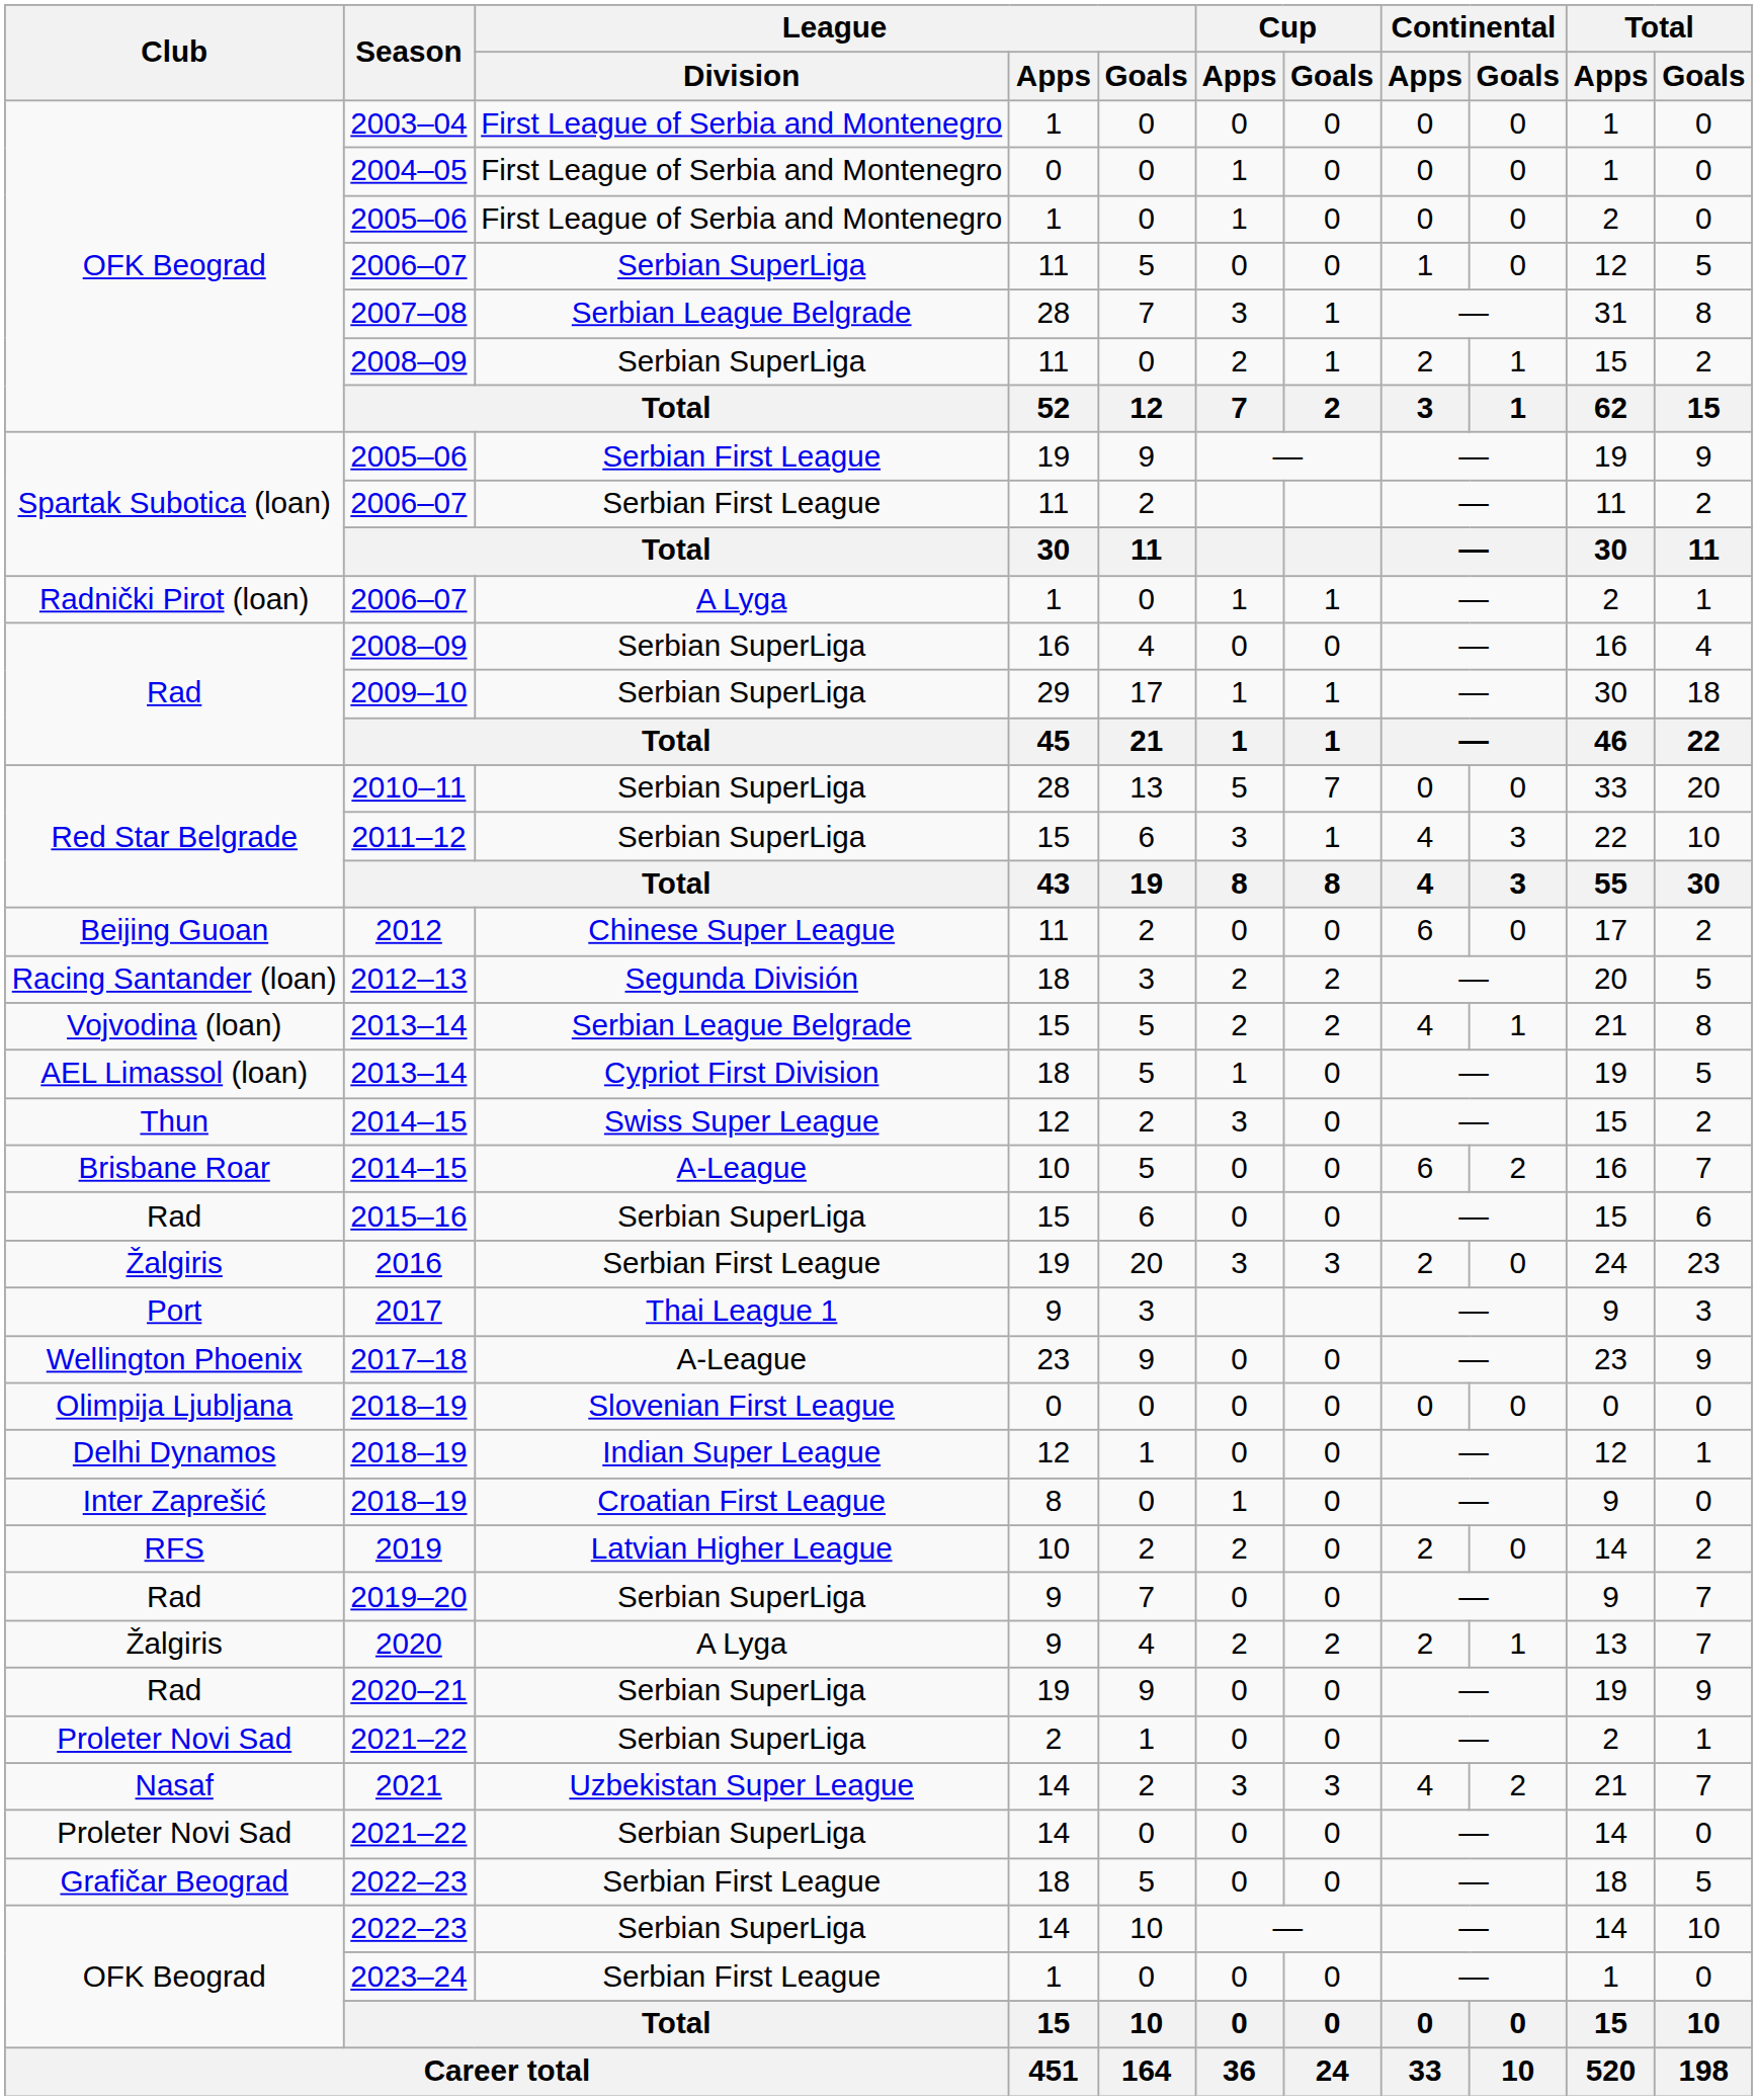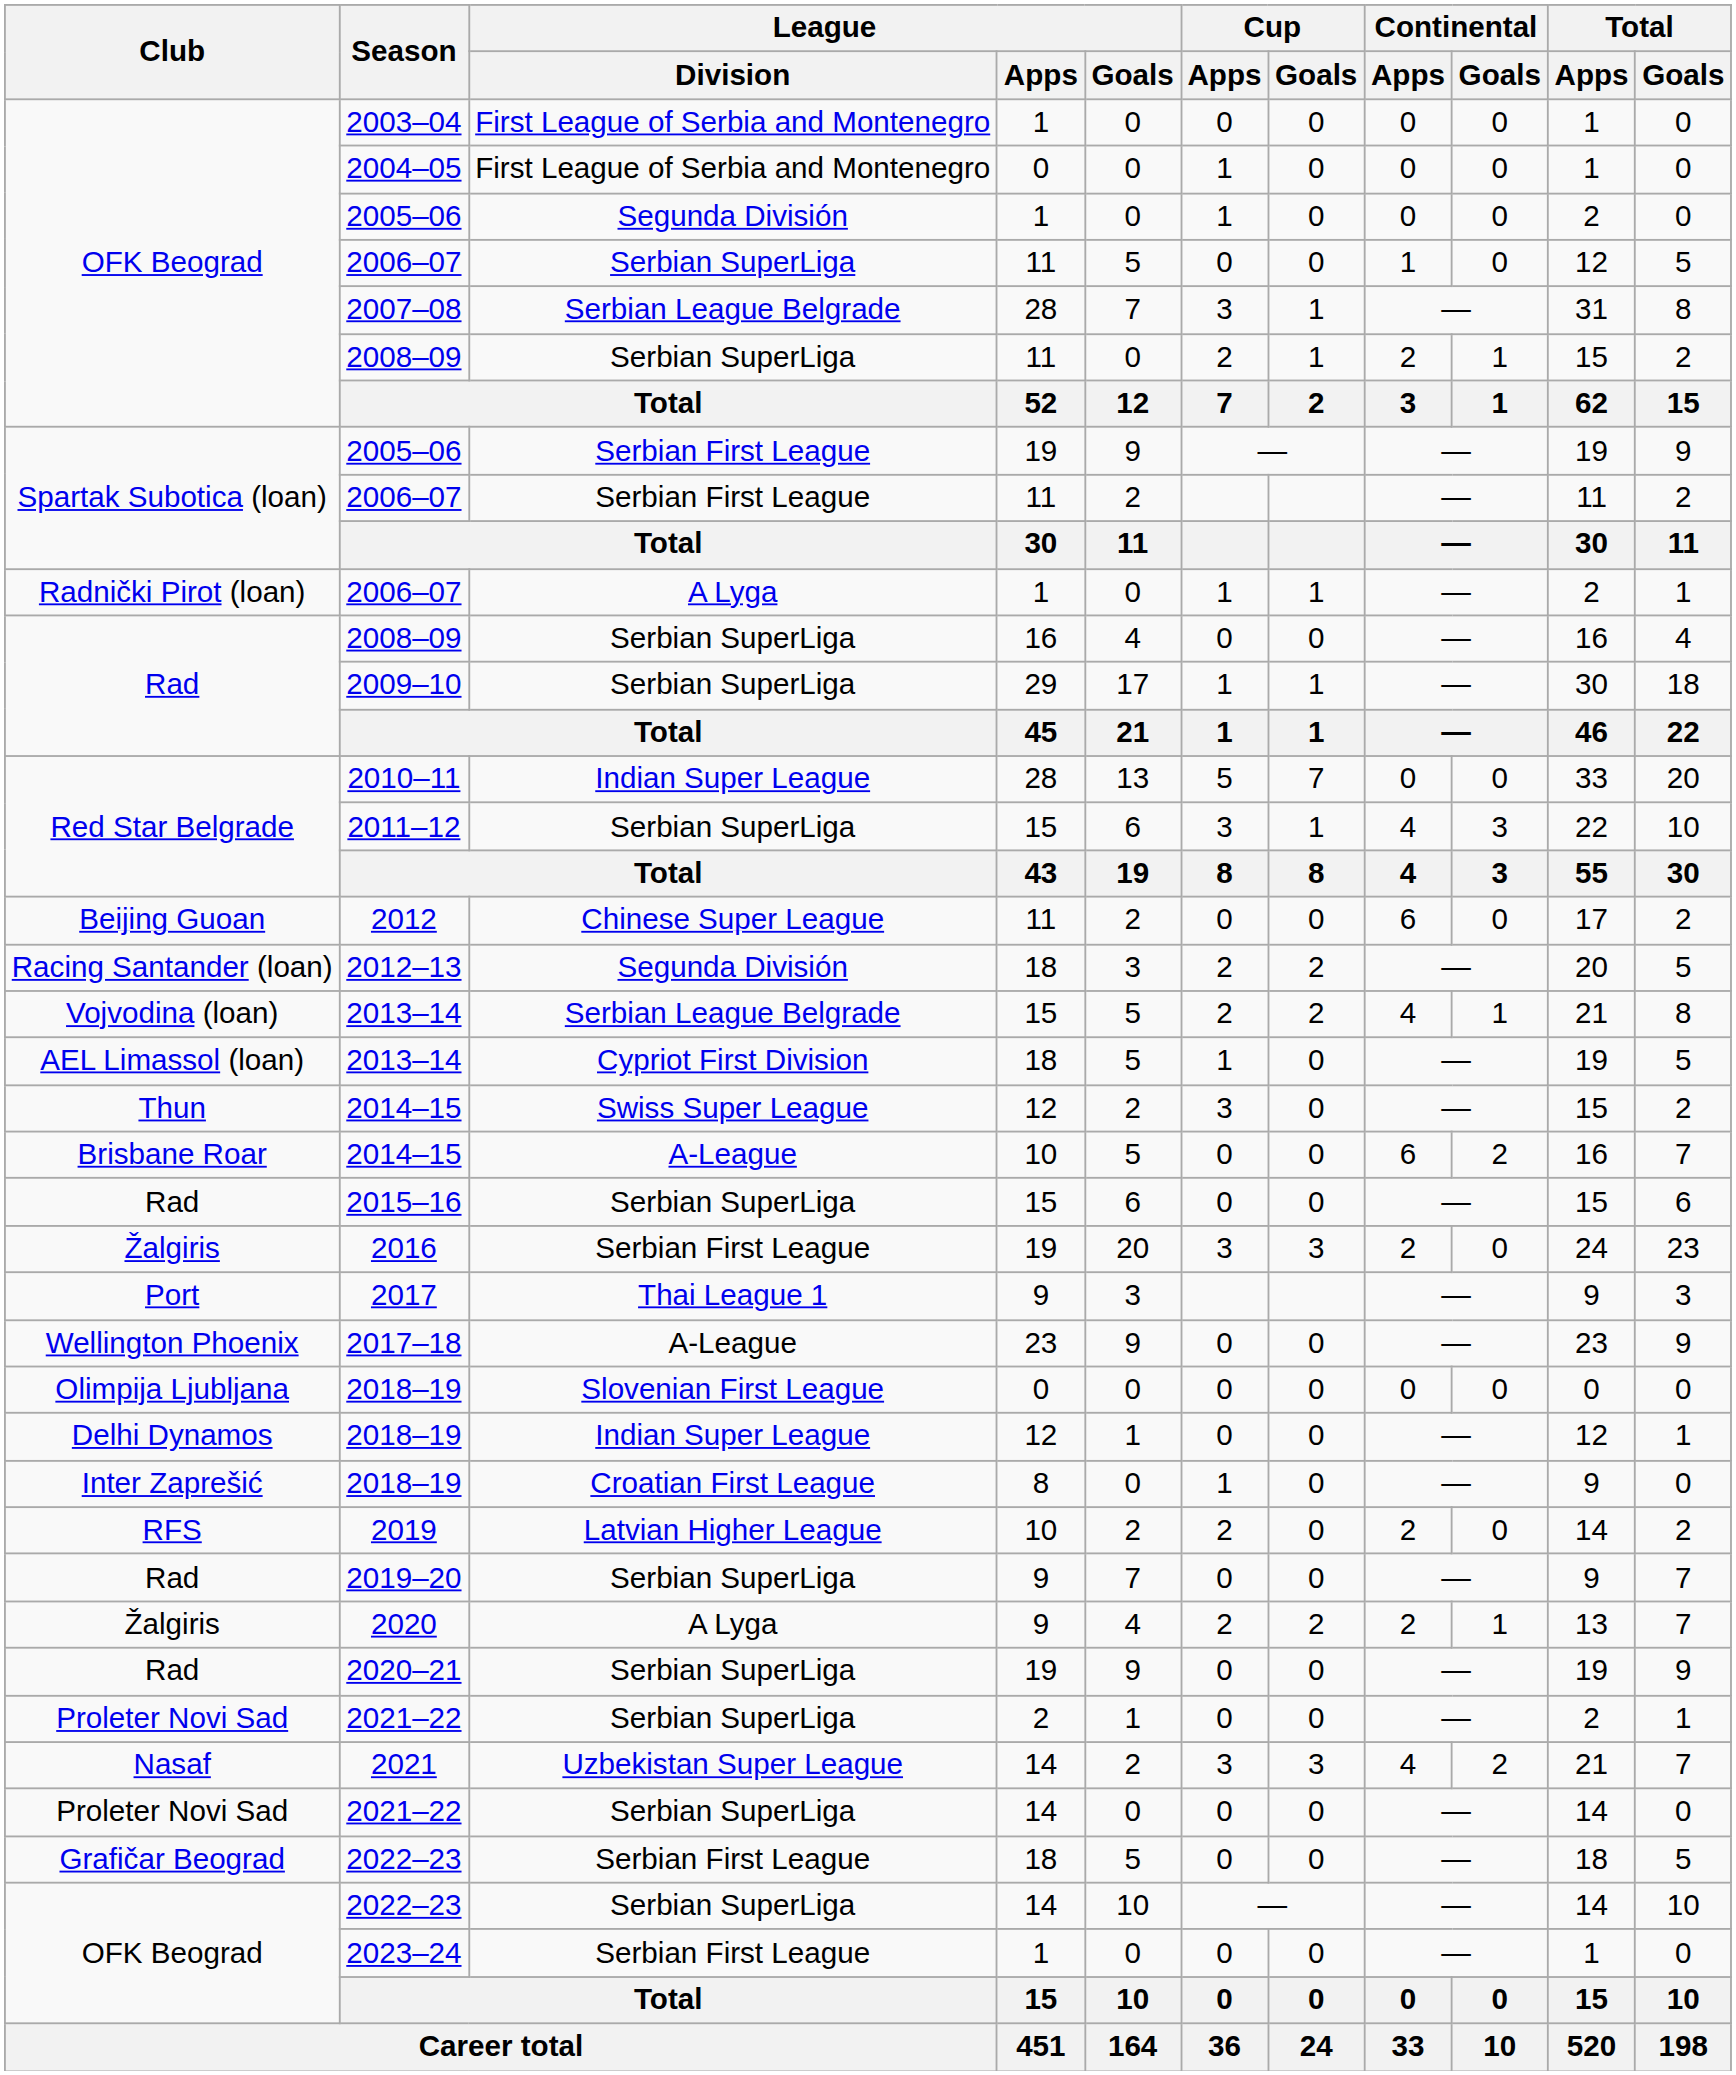OFK Beograd / 2005–06 | League / Division: First League of Serbia and Montenegro -> Segunda División
2010–11 | League / Division: Serbian SuperLiga -> Indian Super League
